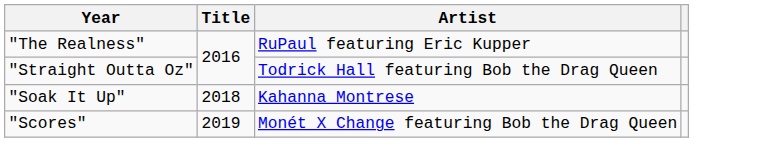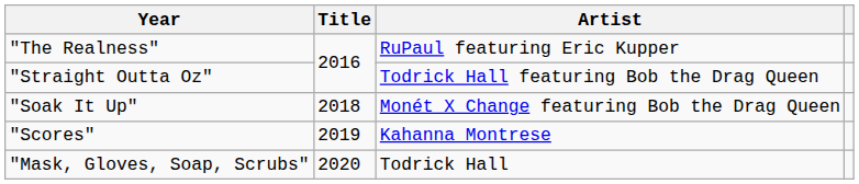"Soak It Up" | Artist: Kahanna Montrese -> Monét X Change featuring Bob the Drag Queen
"Scores" | Artist: Monét X Change featuring Bob the Drag Queen -> Kahanna Montrese
+ row: "Mask, Gloves, Soap, Scrubs" | 2020 | Todrick Hall
